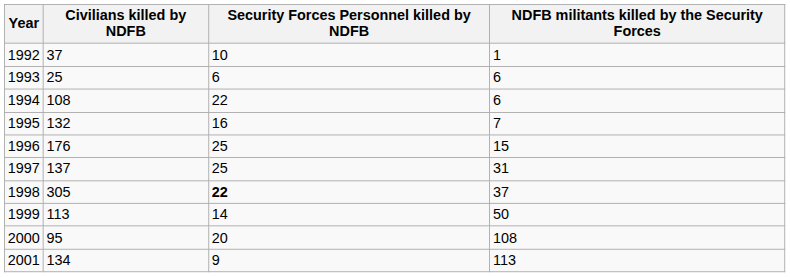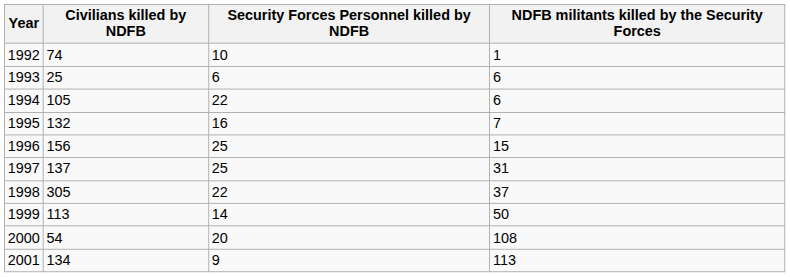1992 | Civilians killed by NDFB: 37 -> 74
1994 | Civilians killed by NDFB: 108 -> 105
1996 | Civilians killed by NDFB: 176 -> 156
1998 | Security Forces Personnel killed by NDFB: bold -> normal
2000 | Civilians killed by NDFB: 95 -> 54
